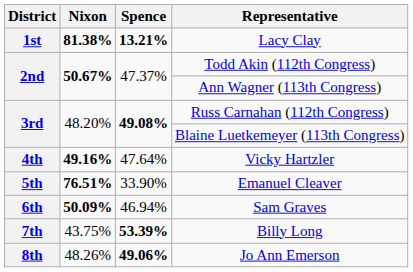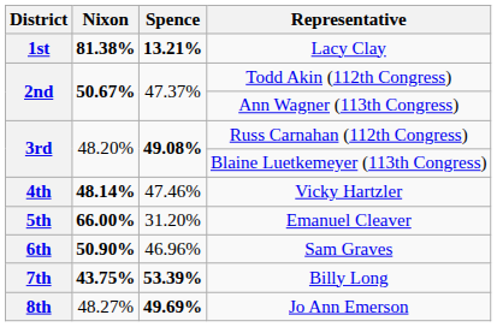Vicky Hartzler | Nixon: 49.16% -> 48.14%
Vicky Hartzler | Spence: 47.64% -> 47.46%
Emanuel Cleaver | Nixon: 76.51% -> 66.00%
Emanuel Cleaver | Spence: 33.90% -> 31.20%
Sam Graves | Nixon: 50.09% -> 50.90%
Sam Graves | Spence: 46.94% -> 46.96%
Billy Long | Nixon: normal -> bold
Jo Ann Emerson | Nixon: 48.26% -> 48.27%
Jo Ann Emerson | Spence: 49.06% -> 49.69%
